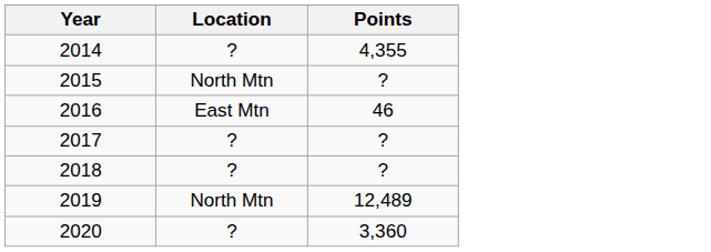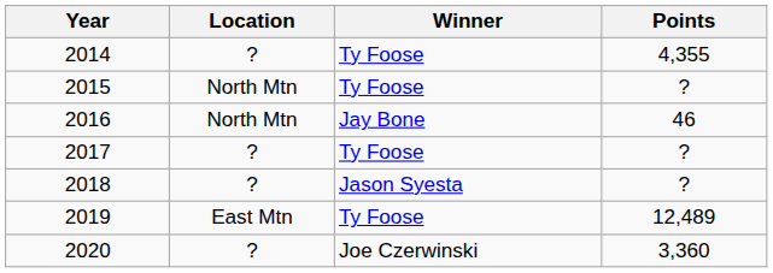+ column: Winner | Ty Foose | Ty Foose | Jay Bone | Ty Foose | Jason Syesta | Ty Foose | Joe Czerwinski
2016 | Location: East Mtn -> North Mtn
2019 | Location: North Mtn -> East Mtn
